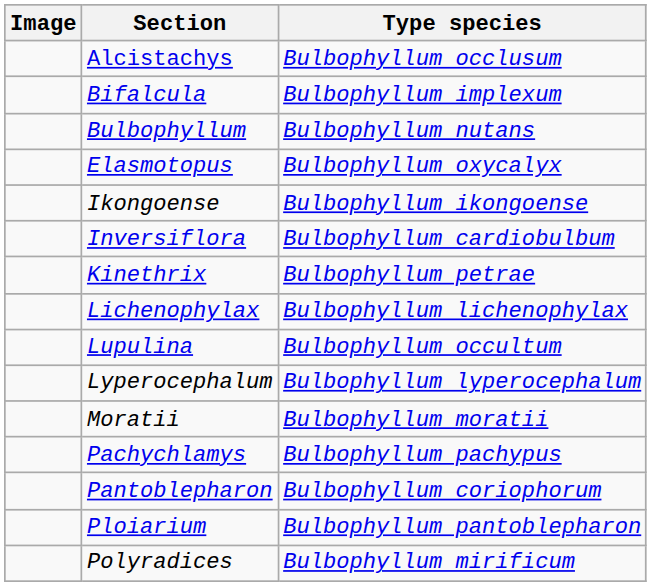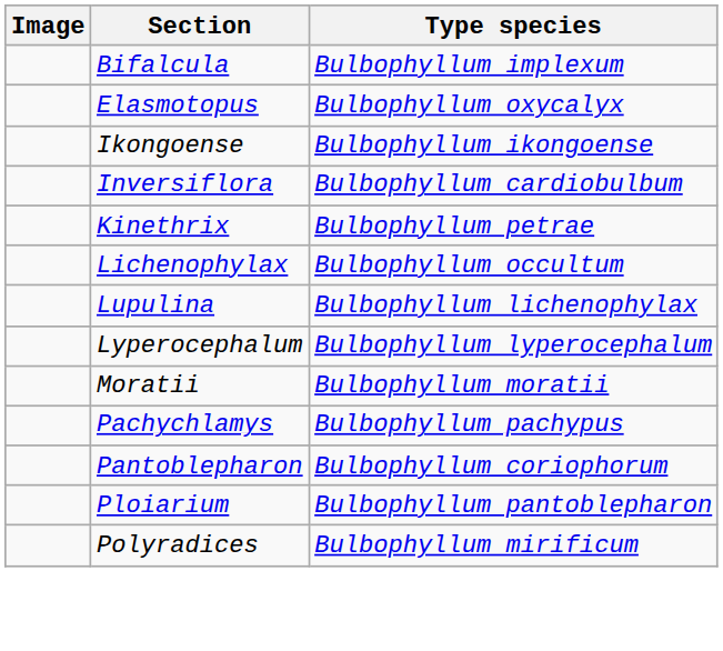- row: Alcistachys | Bulbophyllum occlusum
- row: Bulbophyllum | Bulbophyllum nutans
Lichenophylax | Type species: Bulbophyllum lichenophylax -> Bulbophyllum occultum
Lupulina | Type species: Bulbophyllum occultum -> Bulbophyllum lichenophylax
